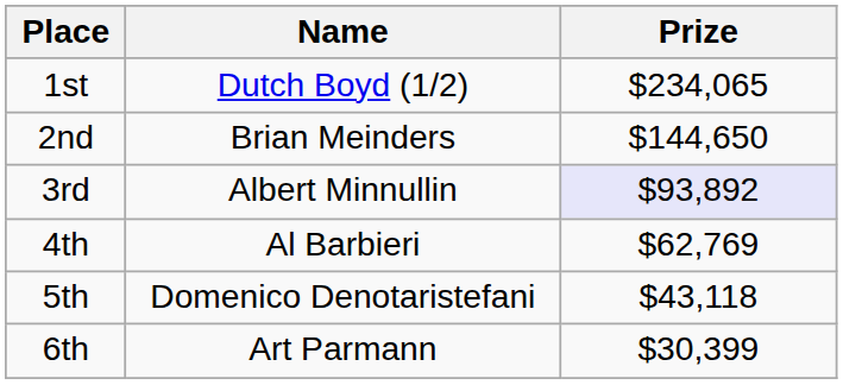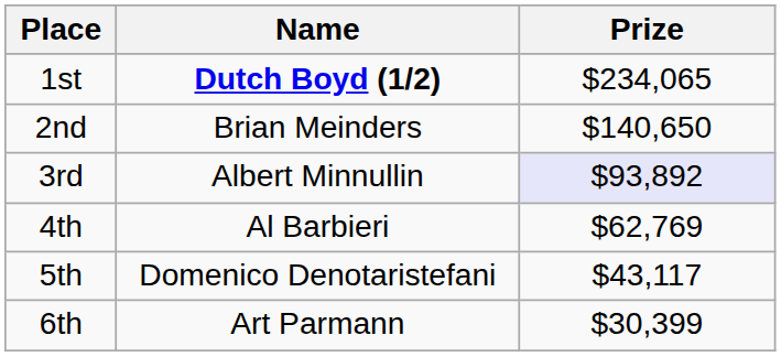1st | Name: normal -> bold
2nd | Prize: $144,650 -> $140,650
5th | Prize: $43,118 -> $43,117
